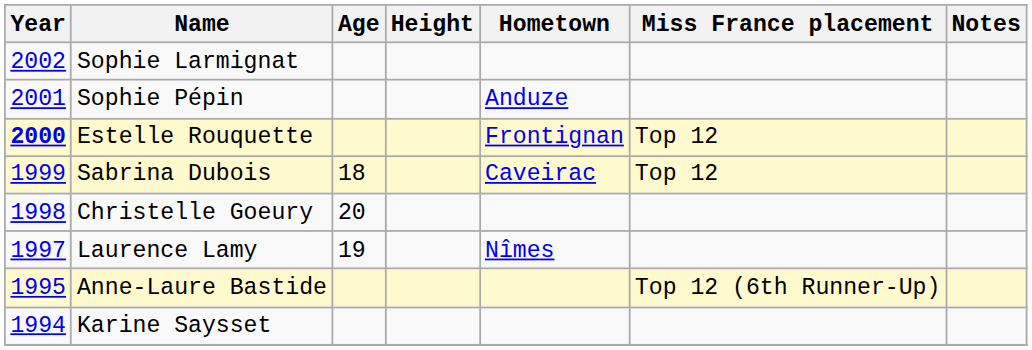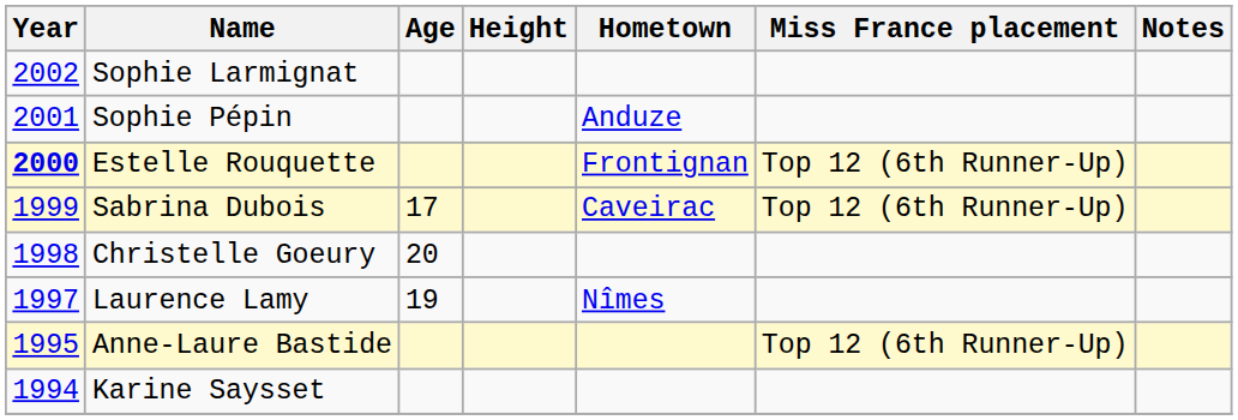Estelle Rouquette | Miss France placement: Top 12 -> Top 12 (6th Runner-Up)
Sabrina Dubois | Age: 18 -> 17
Sabrina Dubois | Miss France placement: Top 12 -> Top 12 (6th Runner-Up)
